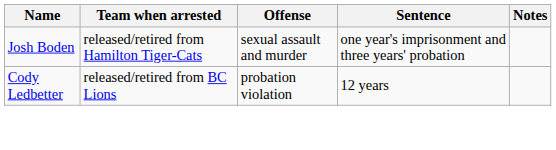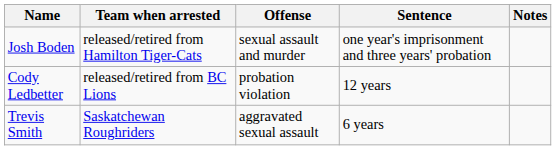+ row: Trevis Smith | Saskatchewan Roughriders | aggravated sexual assault | 6 years
